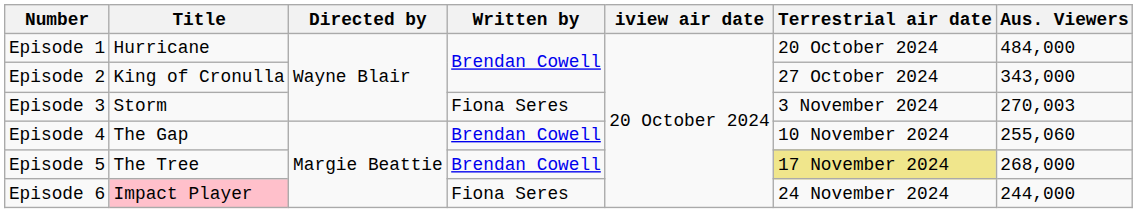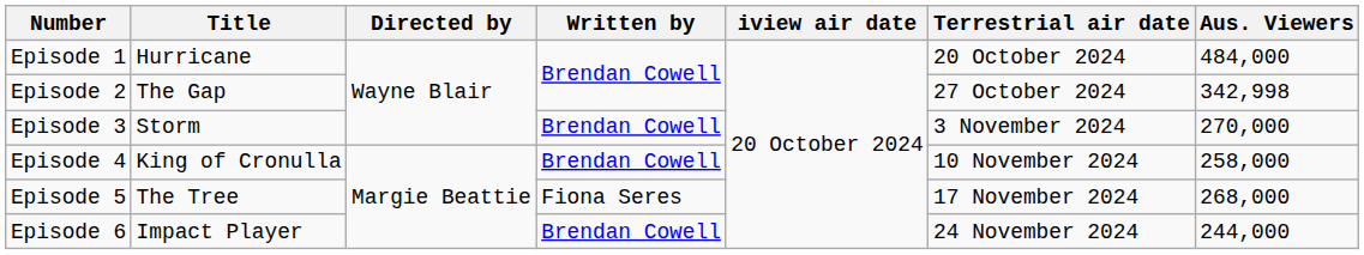Episode 2 | Title: King of Cronulla -> The Gap
Episode 2 | Aus. Viewers: 343,000 -> 342,998
Episode 3 | Written by: Fiona Seres -> Brendan Cowell
Episode 3 | Aus. Viewers: 270,003 -> 270,000
Episode 4 | Title: The Gap -> King of Cronulla
Episode 4 | Aus. Viewers: 255,060 -> 258,000
Episode 5 | Written by: Brendan Cowell -> Fiona Seres
Episode 5 | Terrestrial air date: khaki background -> no background
Episode 6 | Title: pink background -> no background
Episode 6 | Written by: Fiona Seres -> Brendan Cowell
